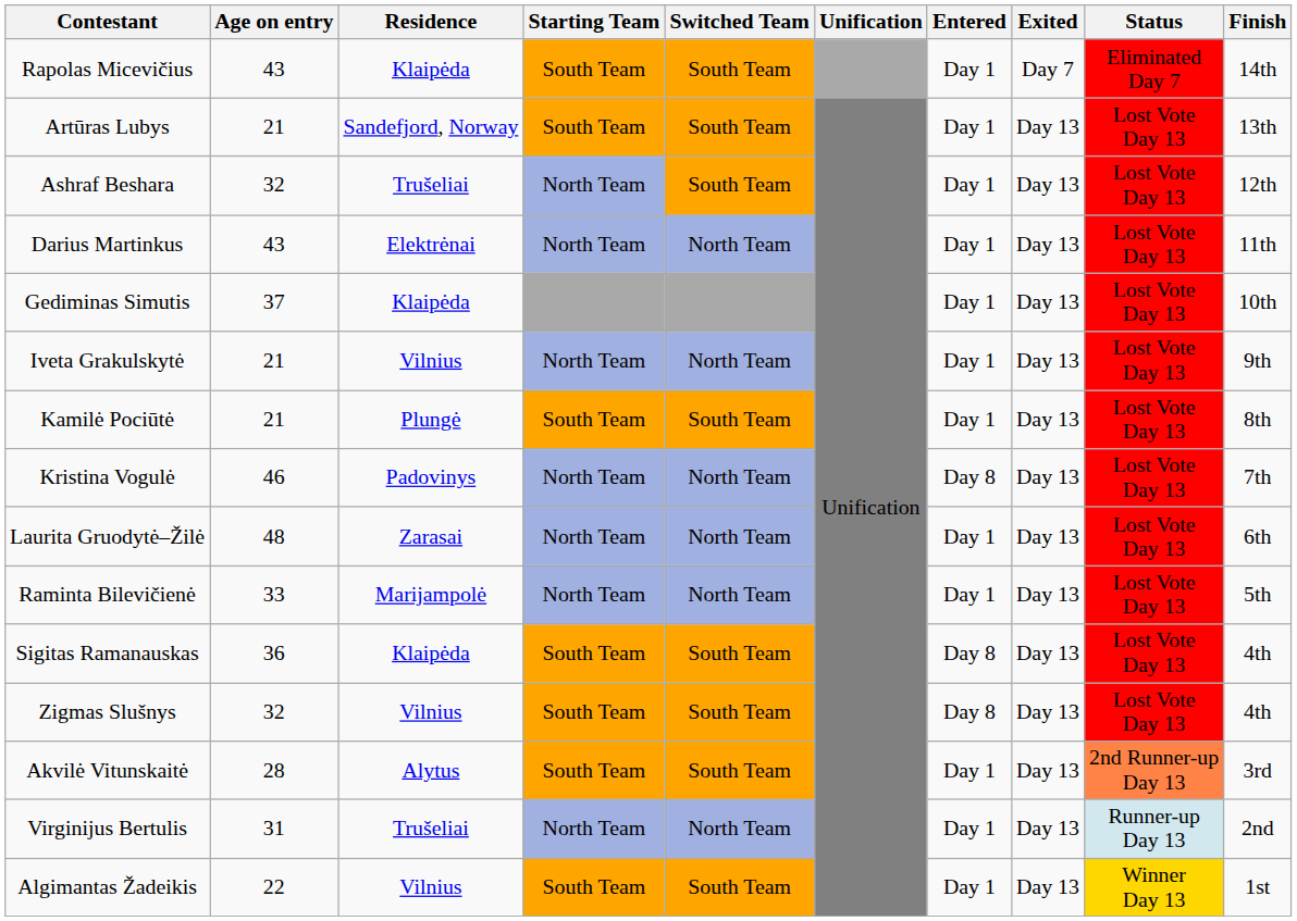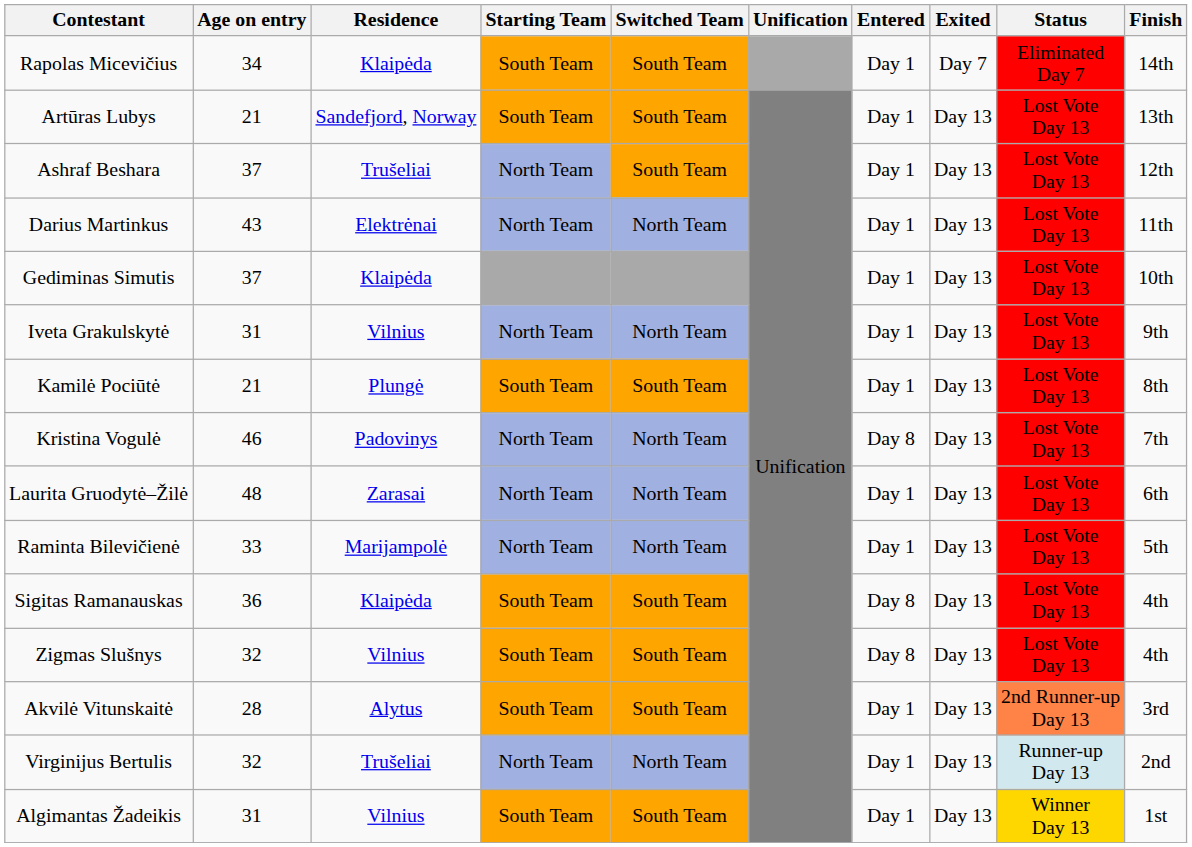Rapolas Micevičius | Age on entry: 43 -> 34
Ashraf Beshara | Age on entry: 32 -> 37
Iveta Grakulskytė | Age on entry: 21 -> 31
Virginijus Bertulis | Age on entry: 31 -> 32
Algimantas Žadeikis | Age on entry: 22 -> 31
